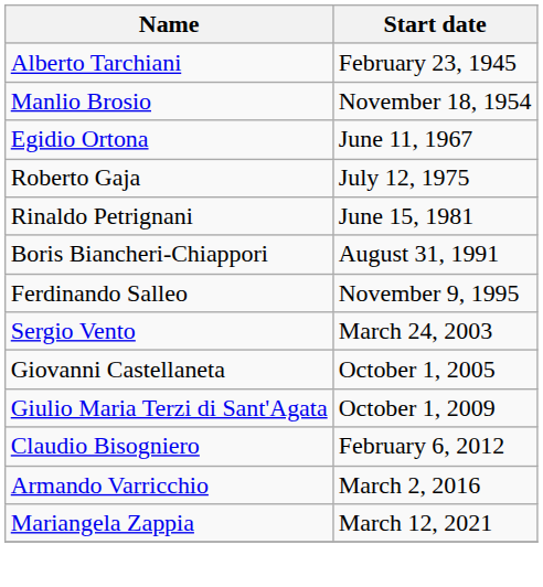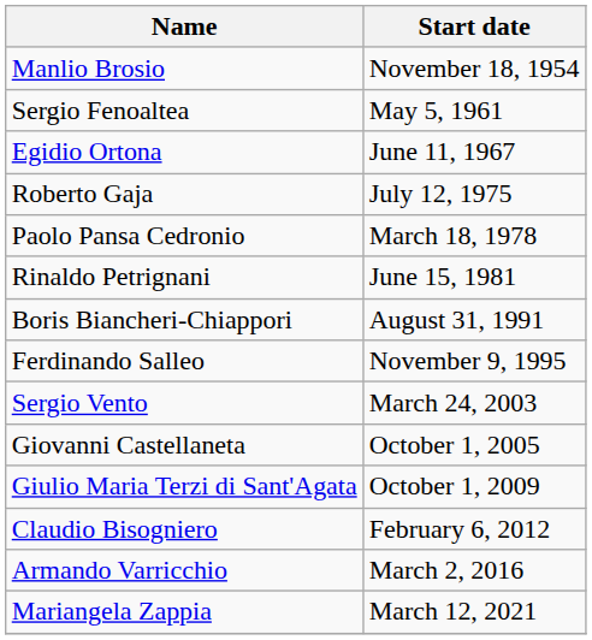- row: Alberto Tarchiani | February 23, 1945
+ row: Sergio Fenoaltea | May 5, 1961
+ row: Paolo Pansa Cedronio | March 18, 1978
